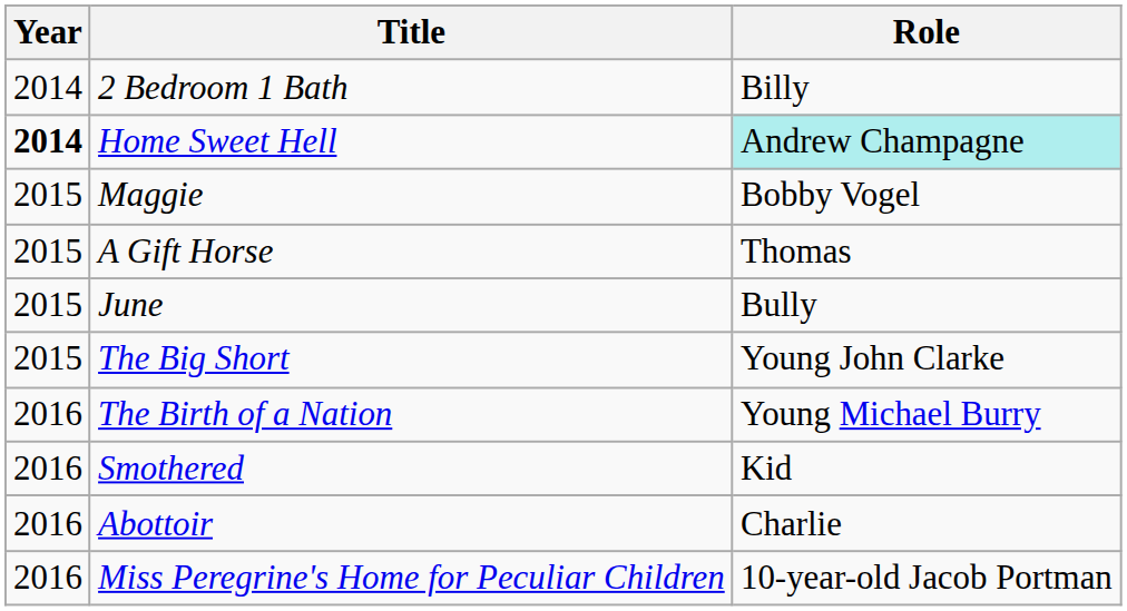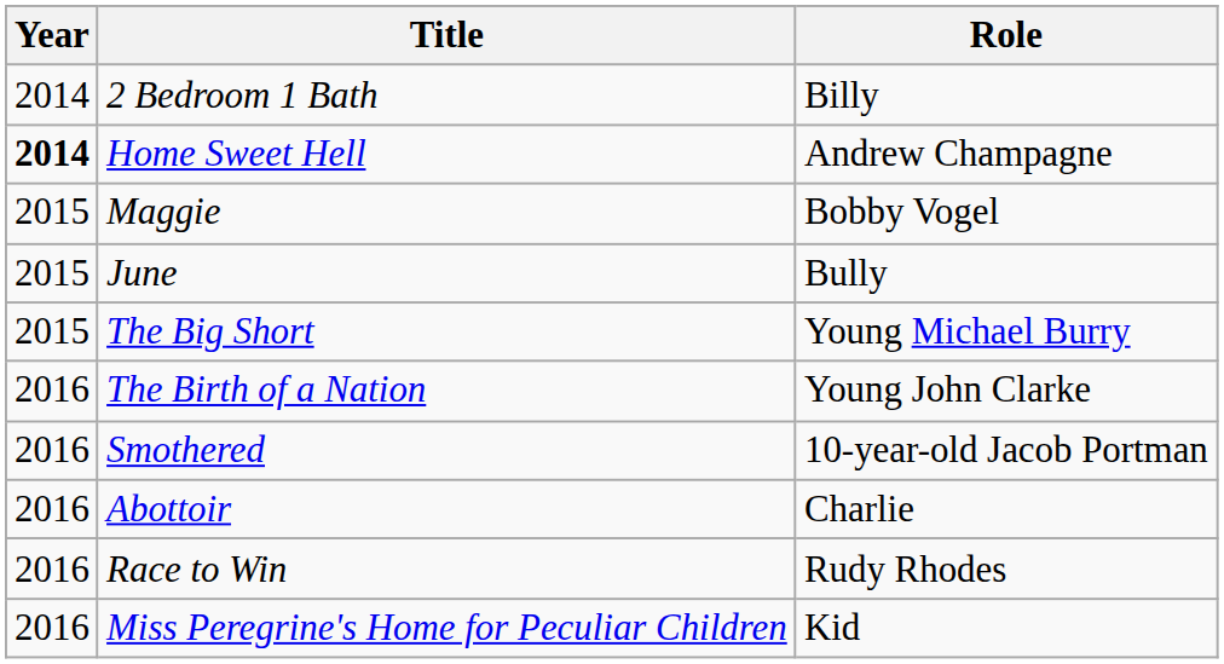Home Sweet Hell | Role: paleturquoise background -> no background
- row: 2015 | A Gift Horse | Thomas
The Big Short | Role: Young John Clarke -> Young Michael Burry
The Birth of a Nation | Role: Young Michael Burry -> Young John Clarke
Smothered | Role: Kid -> 10-year-old Jacob Portman
+ row: 2016 | Race to Win | Rudy Rhodes
Miss Peregrine's Home for Peculiar Children | Role: 10-year-old Jacob Portman -> Kid
